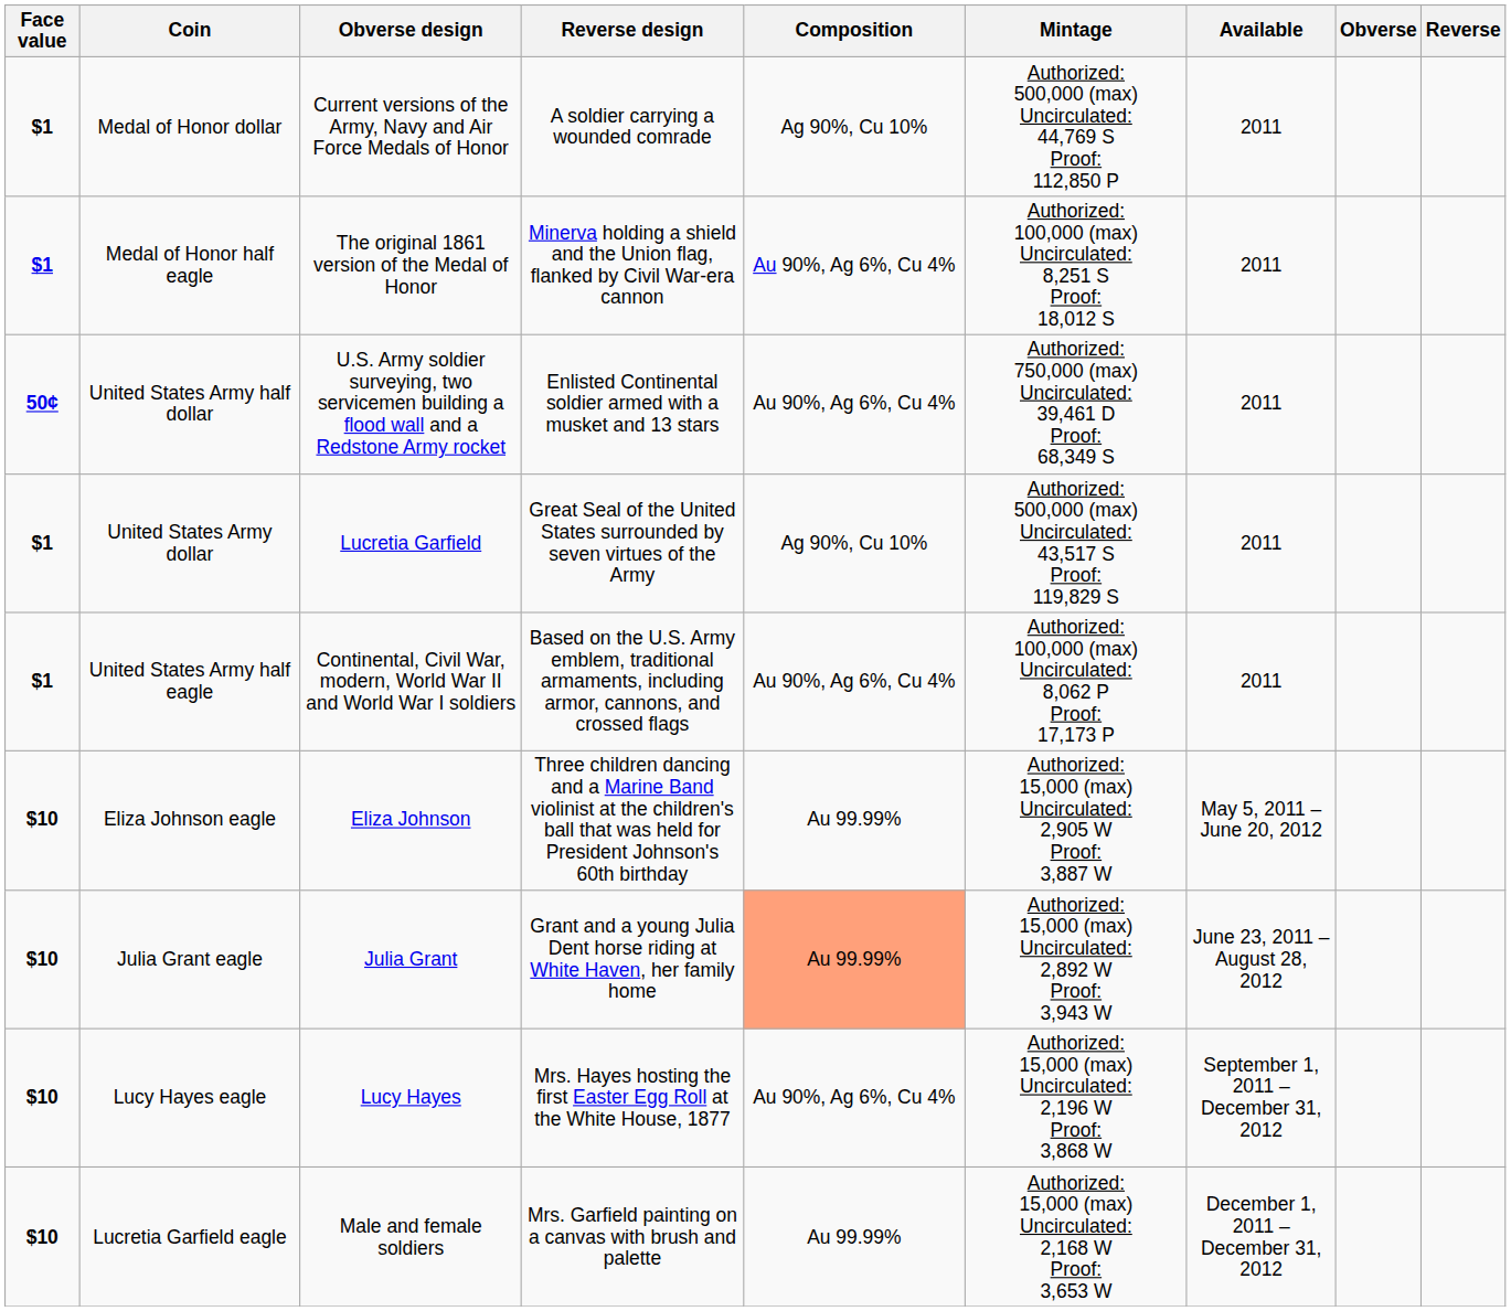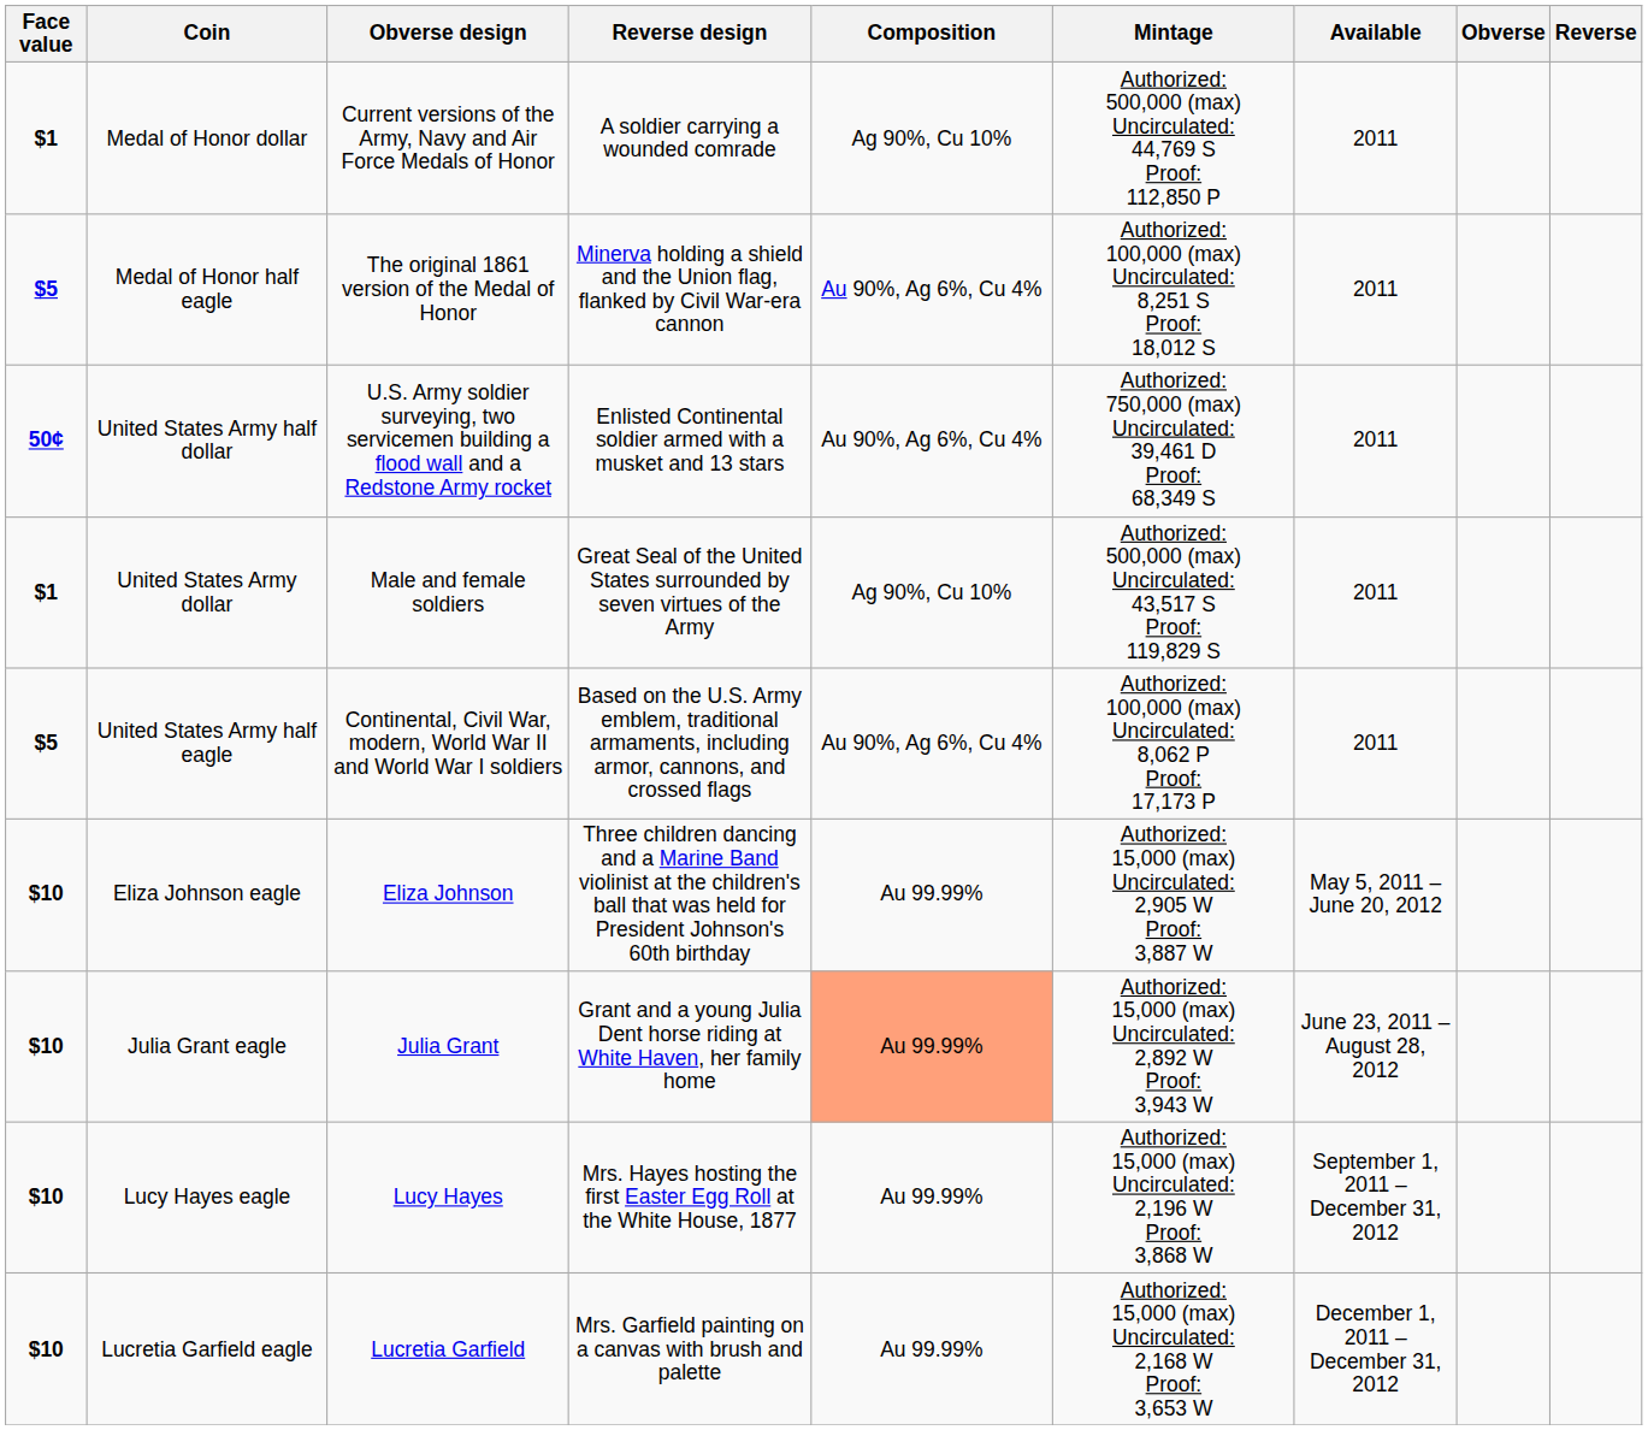Medal of Honor half eagle | Face value: $1 -> $5
United States Army dollar | Obverse design: Lucretia Garfield -> Male and female soldiers
United States Army half eagle | Face value: $1 -> $5
Lucy Hayes eagle | Composition: Au 90%, Ag 6%, Cu 4% -> Au 99.99%
Lucretia Garfield eagle | Obverse design: Male and female soldiers -> Lucretia Garfield
